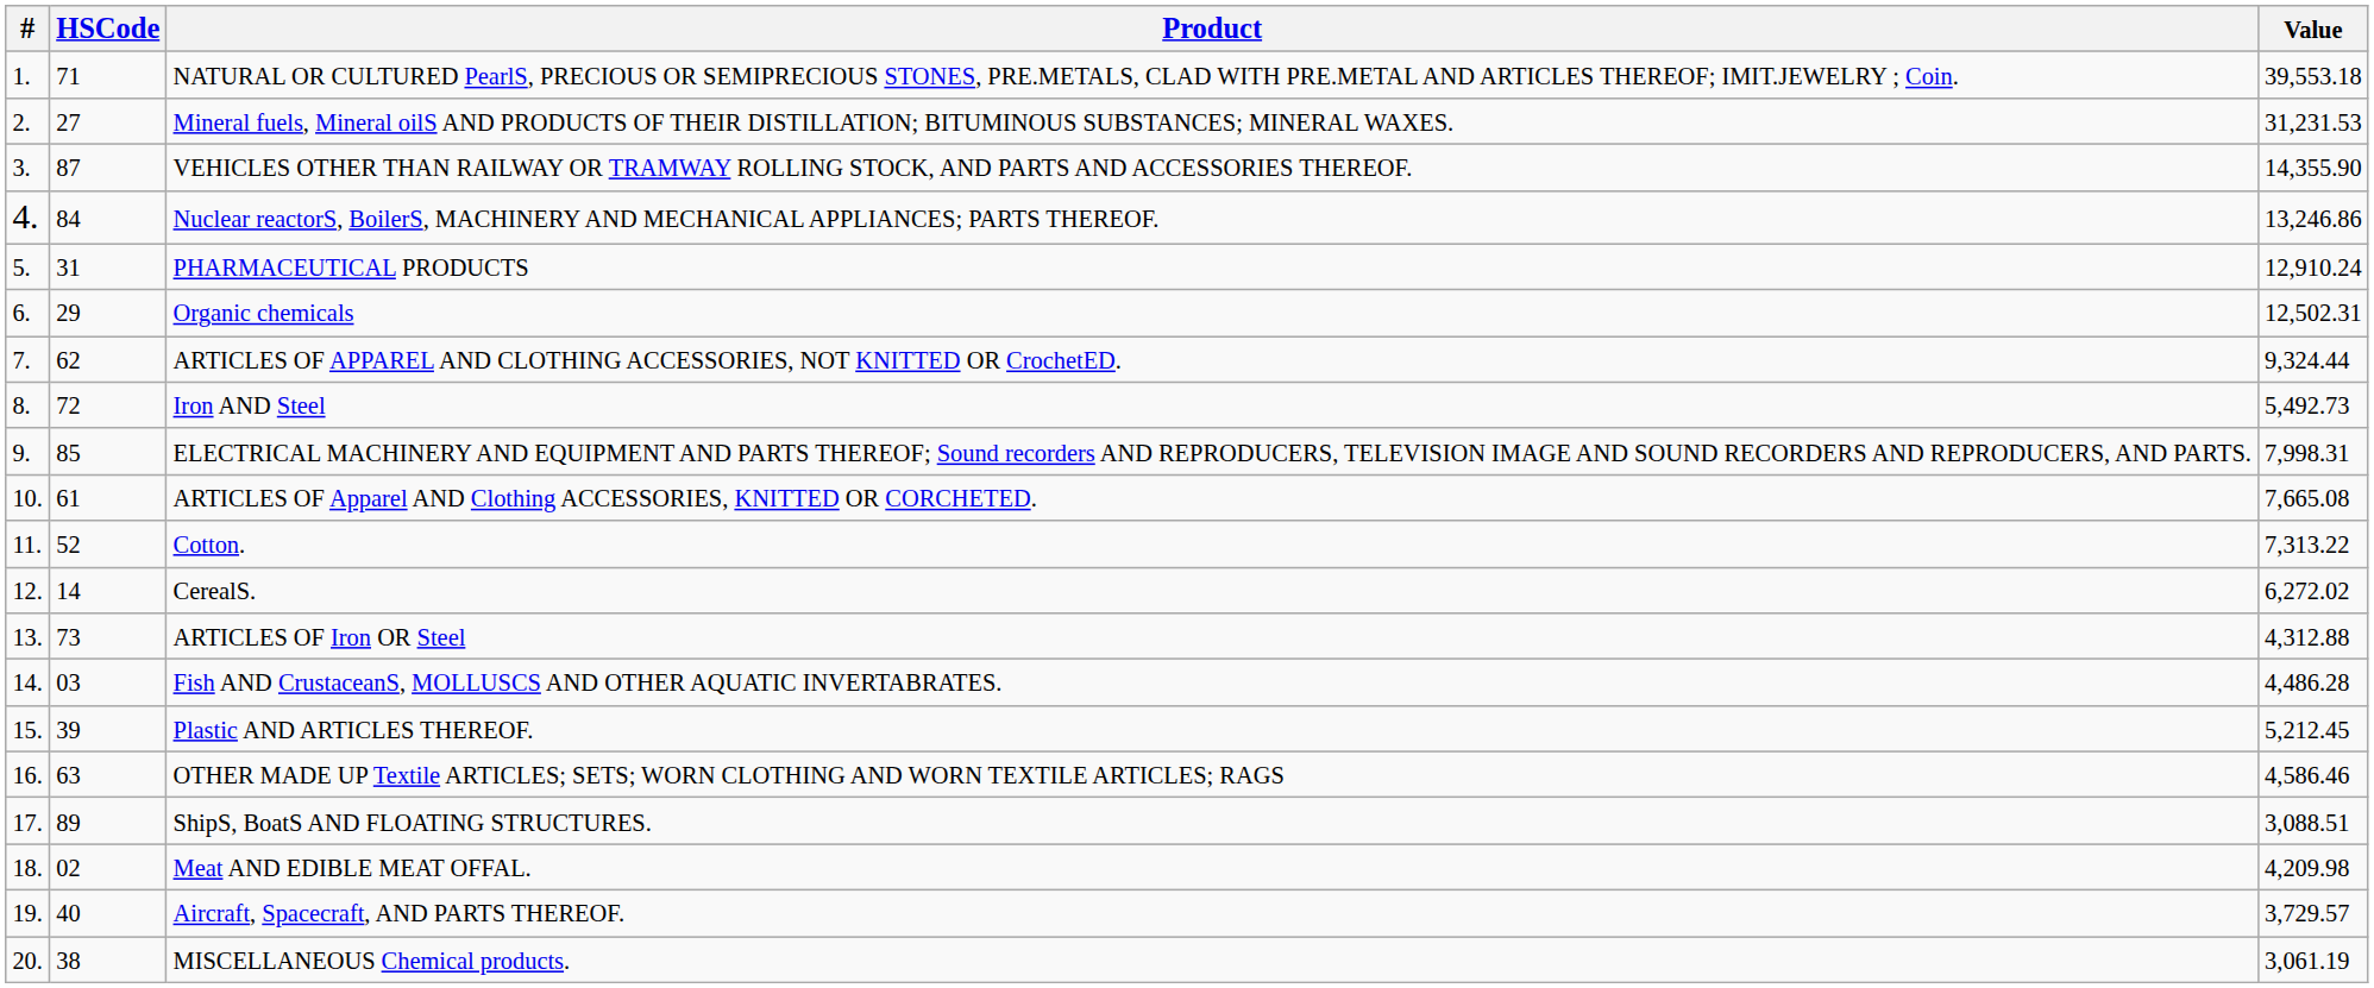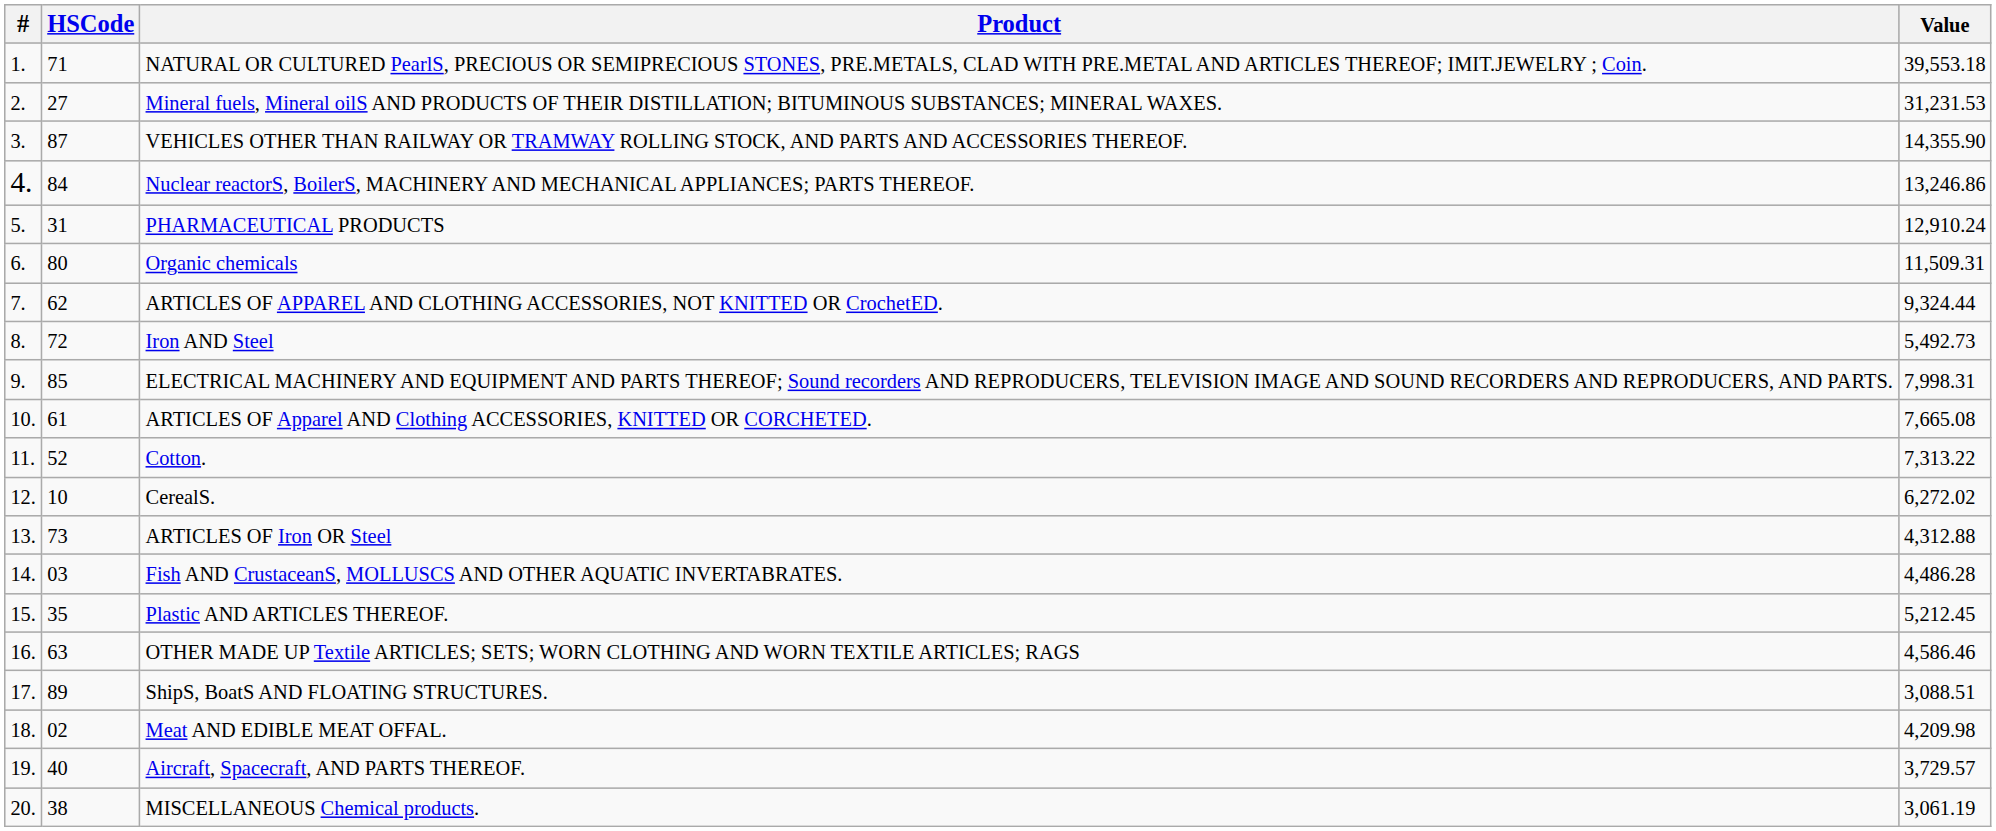Organic chemicals | HSCode: 29 -> 80
Organic chemicals | Value: 12,502.31 -> 11,509.31
CerealS. | HSCode: 14 -> 10
Plastic AND ARTICLES THEREOF. | HSCode: 39 -> 35
